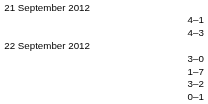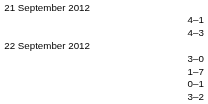rows swapped: 0–1 <-> 3–2
